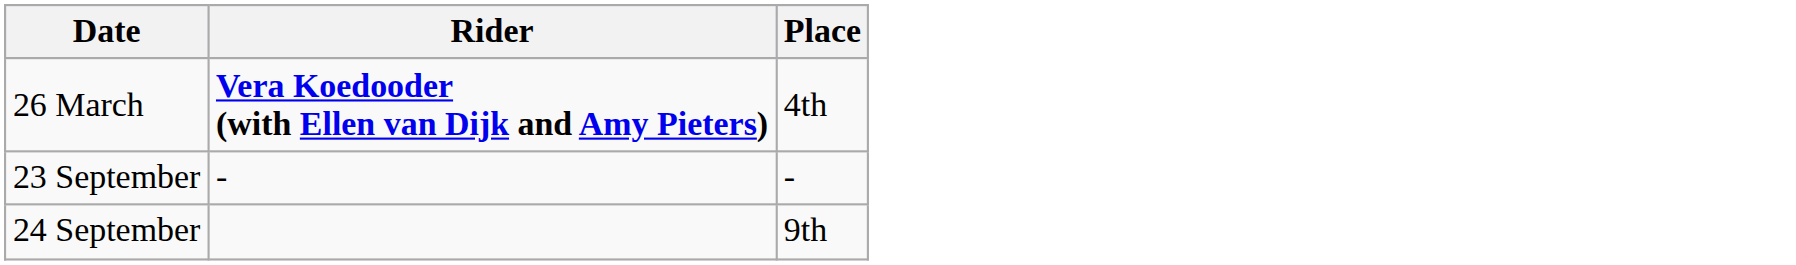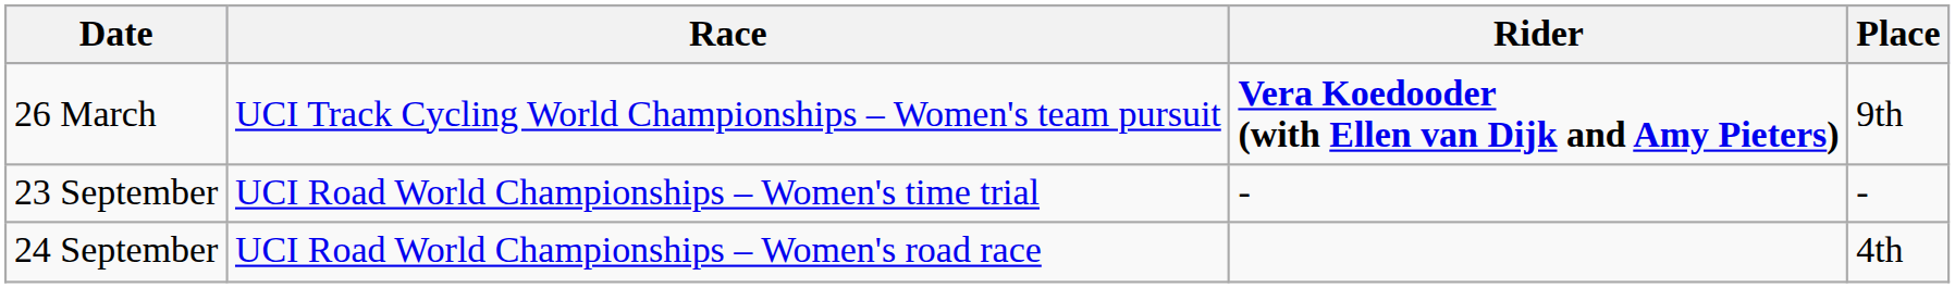+ column: Race | UCI Track Cycling World Championships – Women's team pursuit | UCI Road World Championships – Women's time trial | UCI Road World Championships – Women's road race
26 March | Place: 4th -> 9th
24 September | Place: 9th -> 4th
